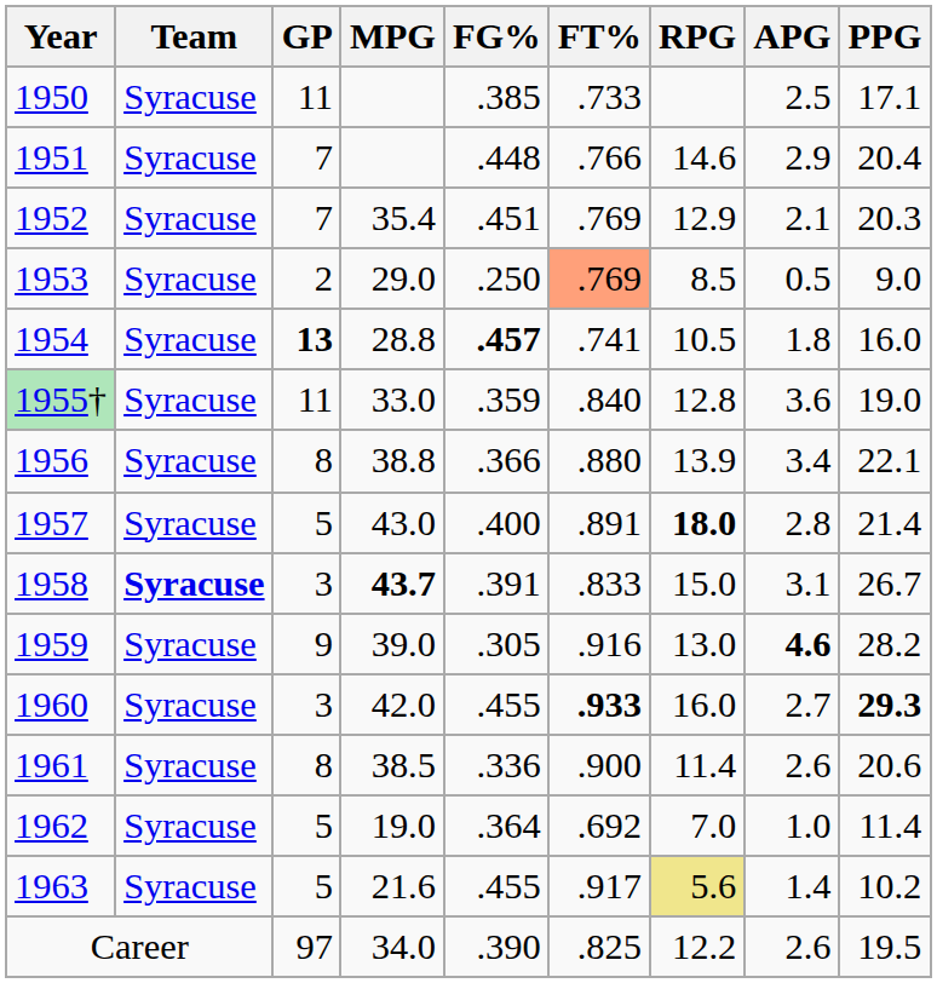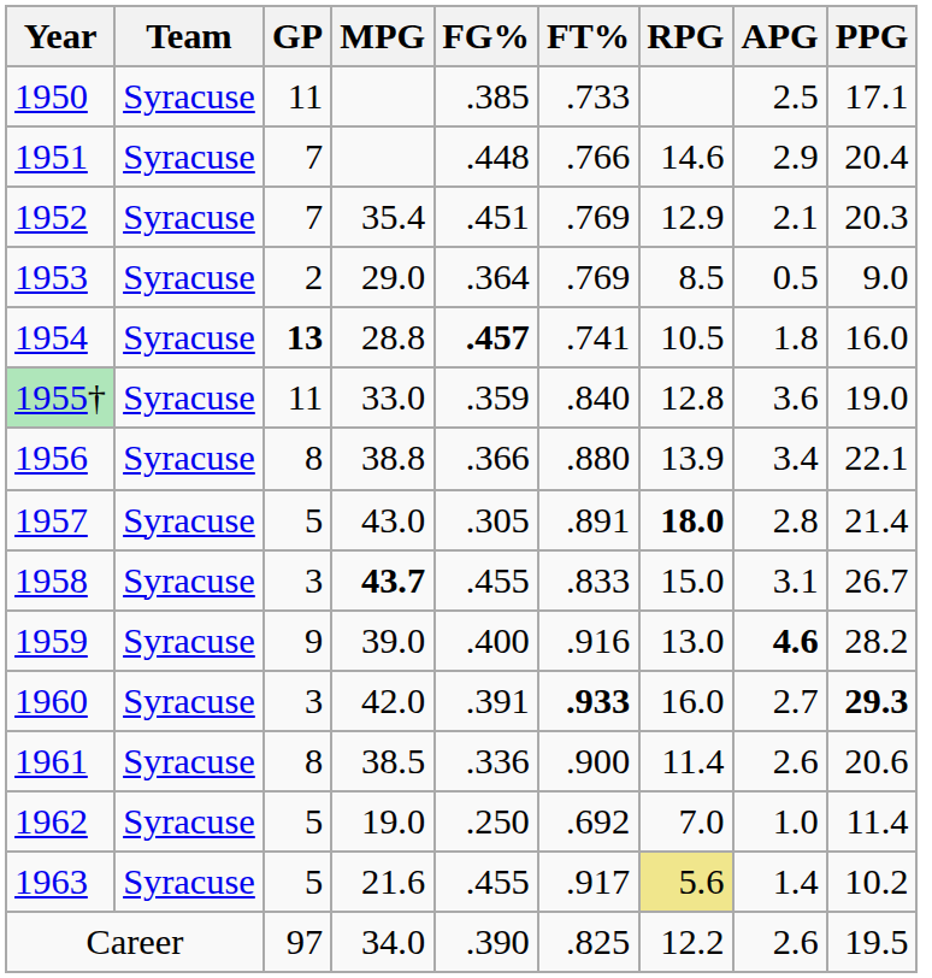1953 | FG%: .250 -> .364
1953 | FT%: lightsalmon background -> no background
1957 | FG%: .400 -> .305
1958 | Team: bold -> normal
1958 | FG%: .391 -> .455
1959 | FG%: .305 -> .400
1960 | FG%: .455 -> .391
1962 | FG%: .364 -> .250
